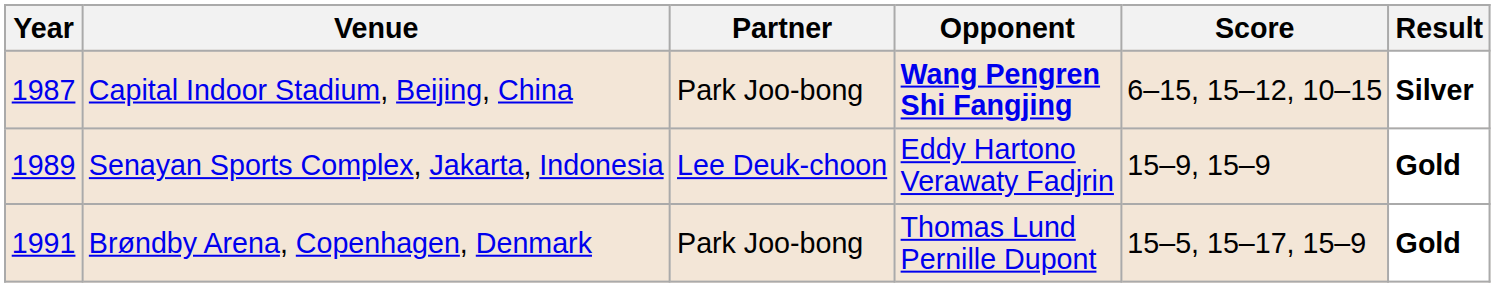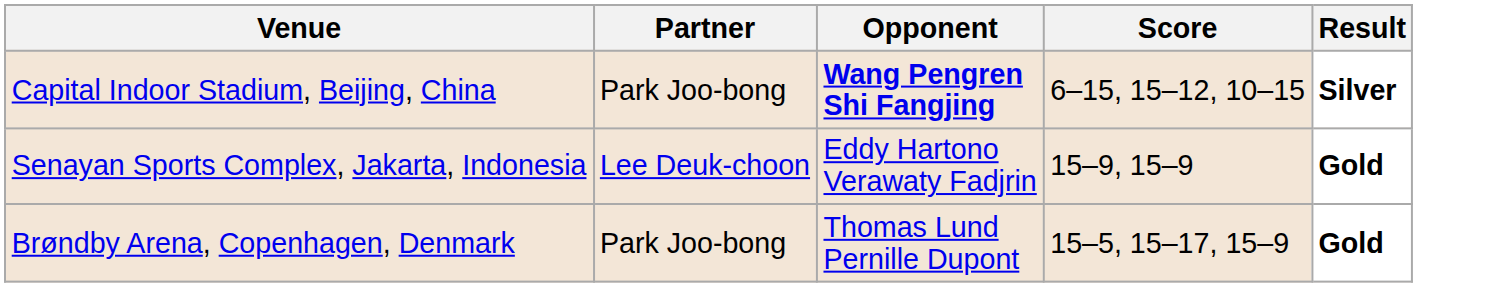- column: Year | 1987 | 1989 | 1991
